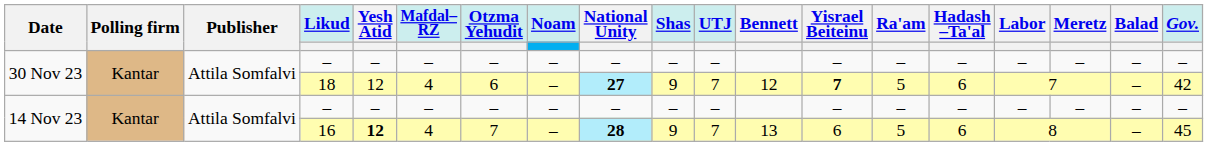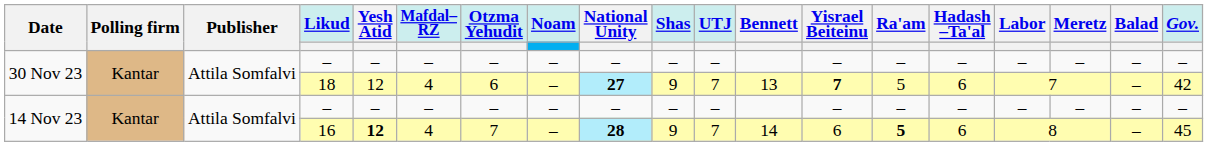18 | Bennett: 12 -> 13
16 | Bennett: 13 -> 14
16 | Ra'am: normal -> bold
